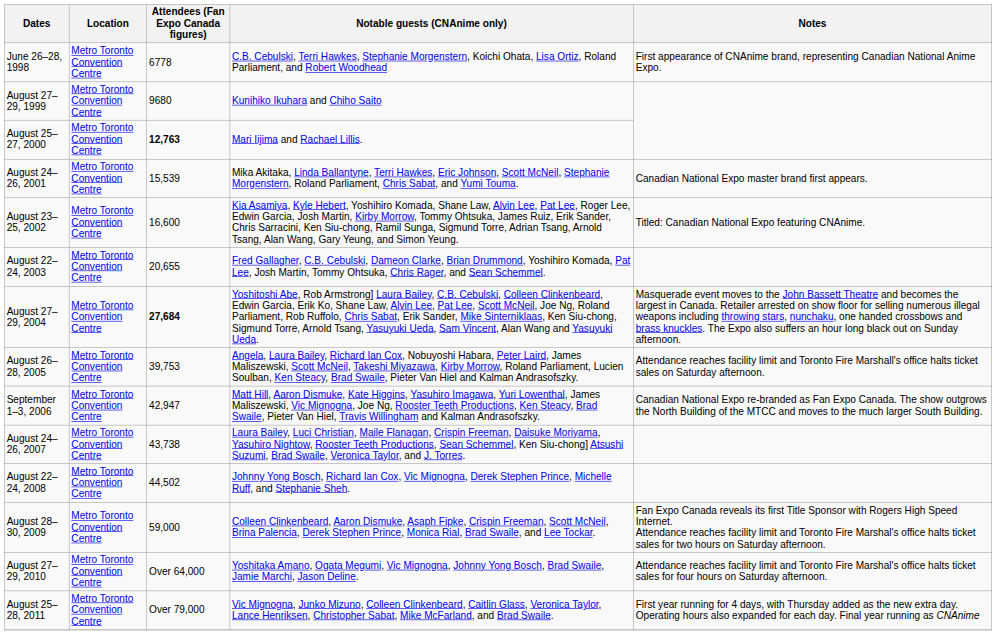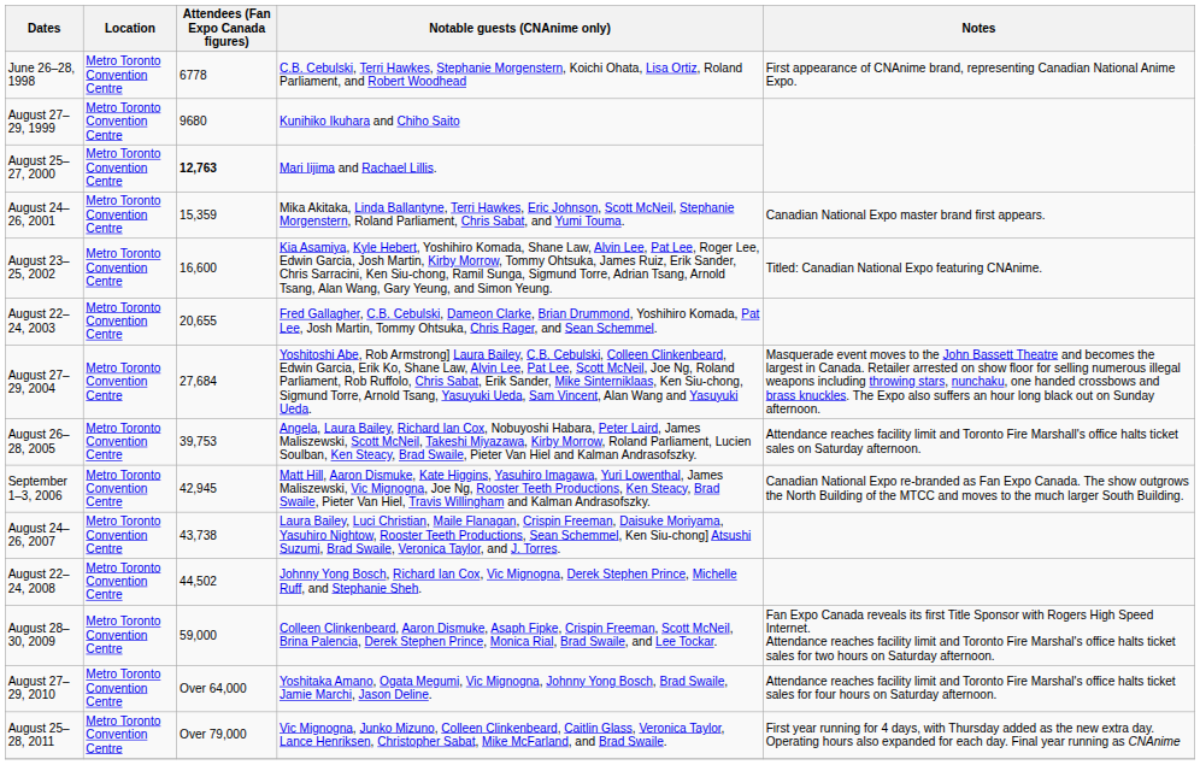August 24–26, 2001 | Attendees (Fan Expo Canada figures): 15,539 -> 15,359
August 27–29, 2004 | Attendees (Fan Expo Canada figures): bold -> normal
September 1–3, 2006 | Attendees (Fan Expo Canada figures): 42,947 -> 42,945
